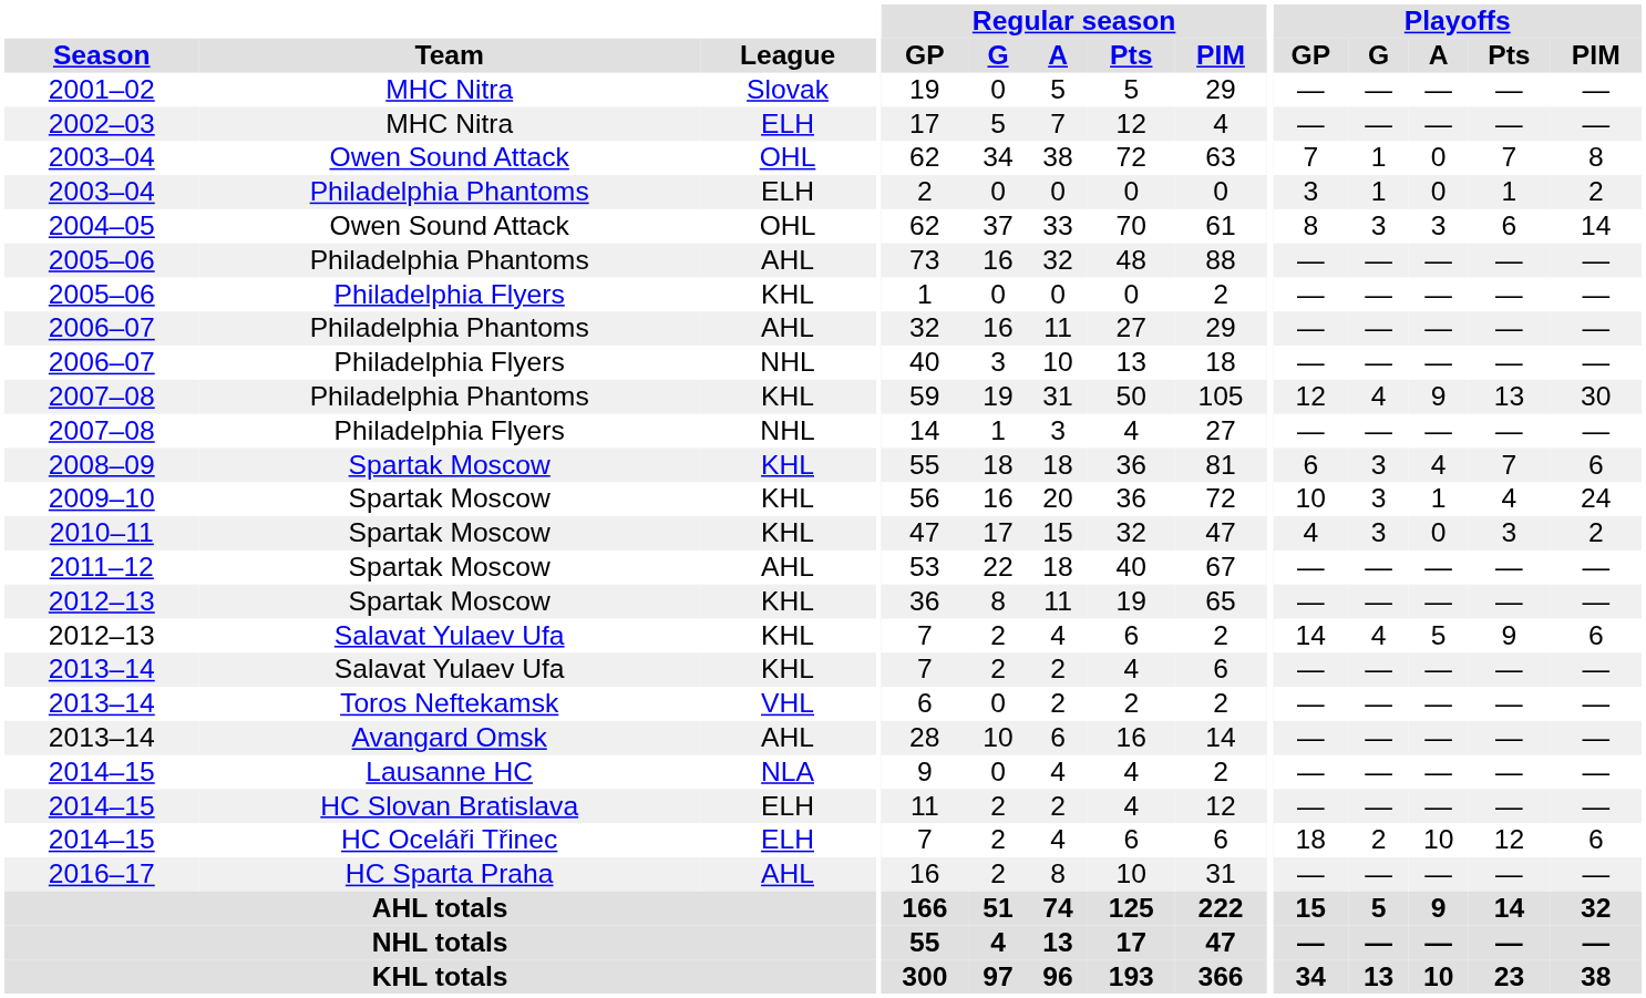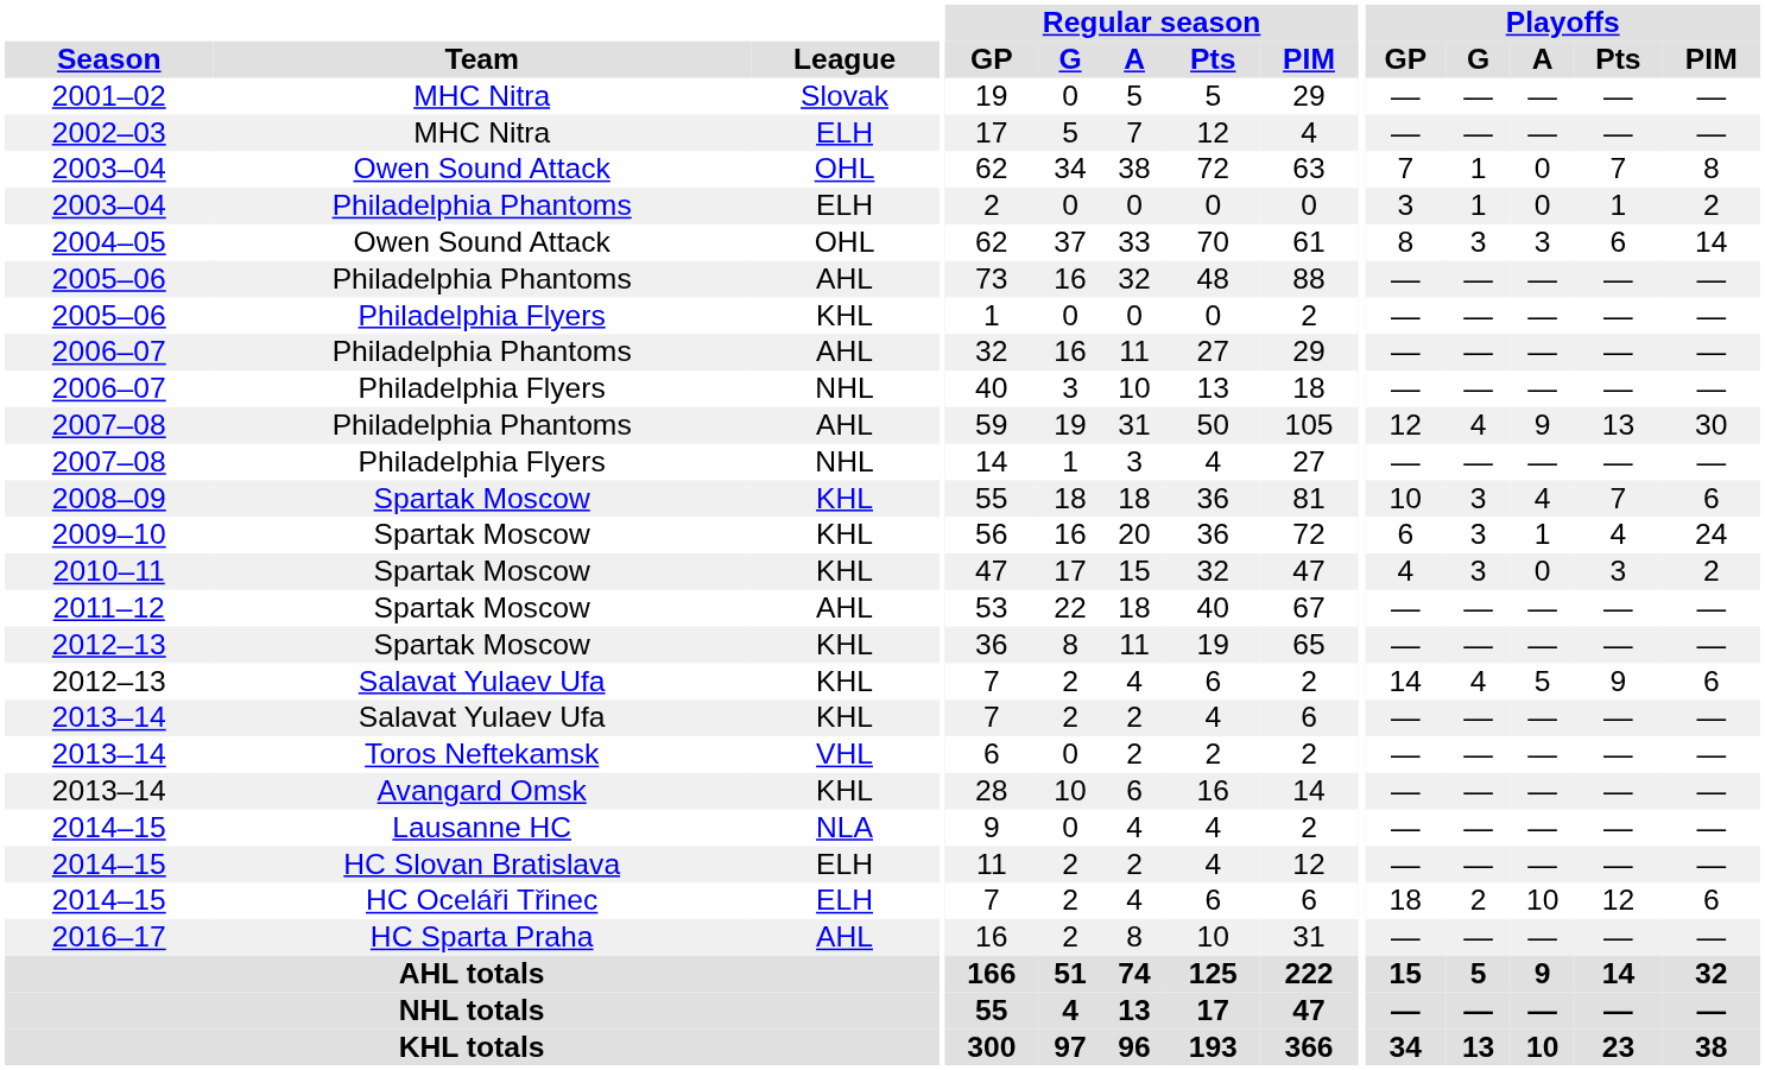2007–08 / Philadelphia Phantoms | League: KHL -> AHL
2008–09 | Playoffs / GP: 6 -> 10
2009–10 | Playoffs / GP: 10 -> 6
2013–14 / Avangard Omsk | League: AHL -> KHL
